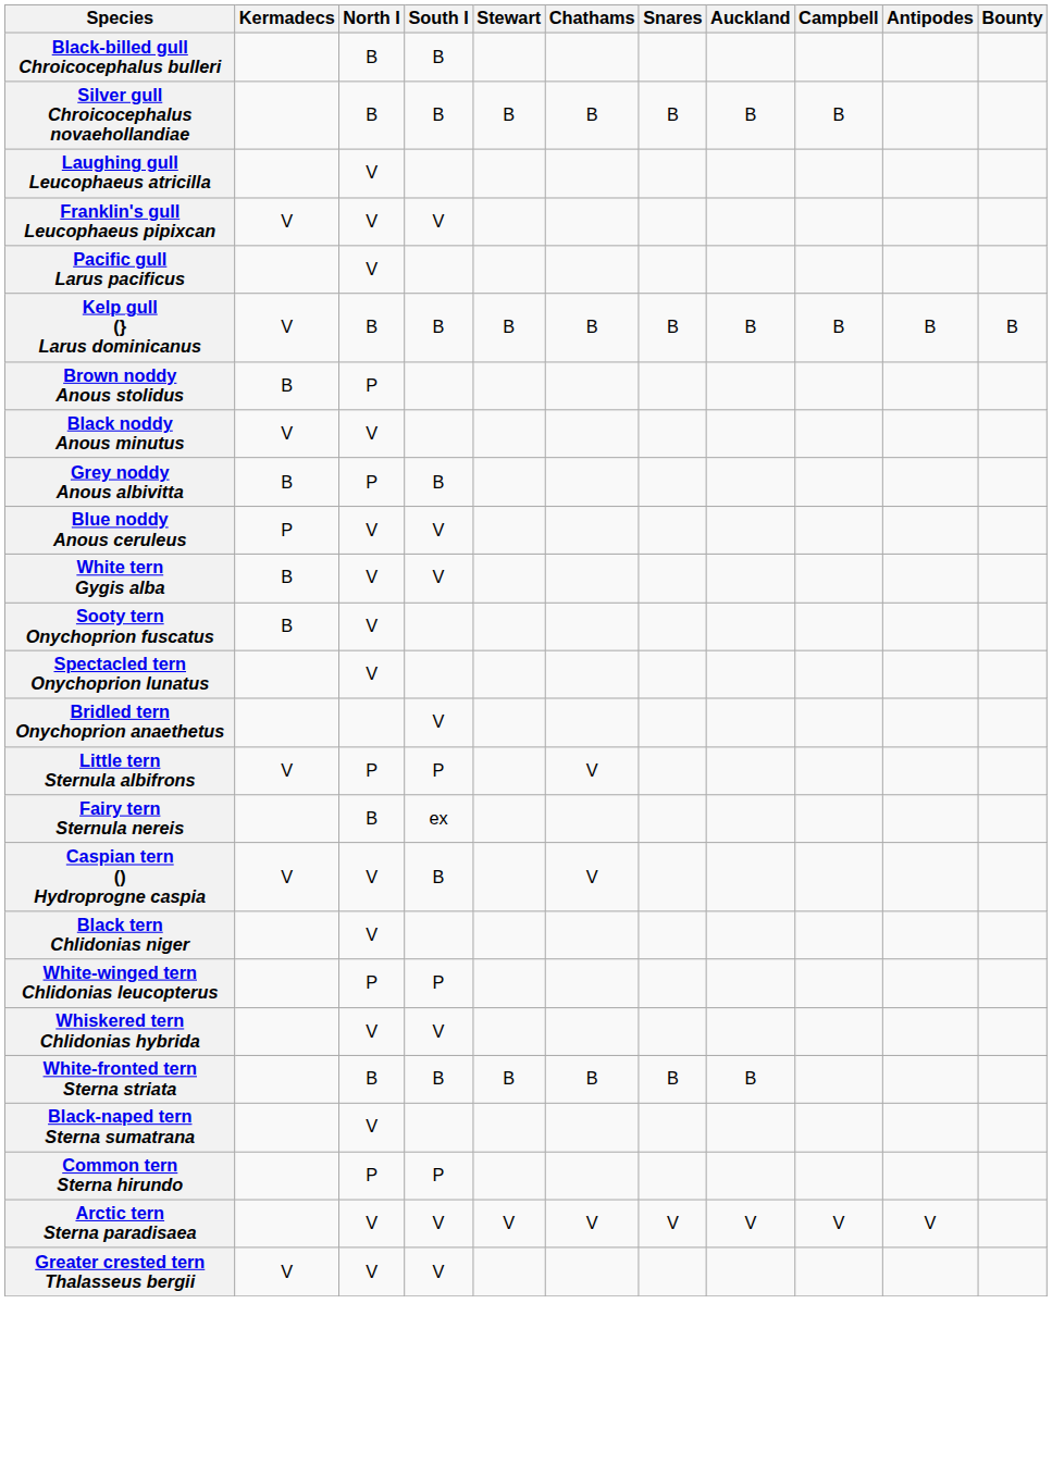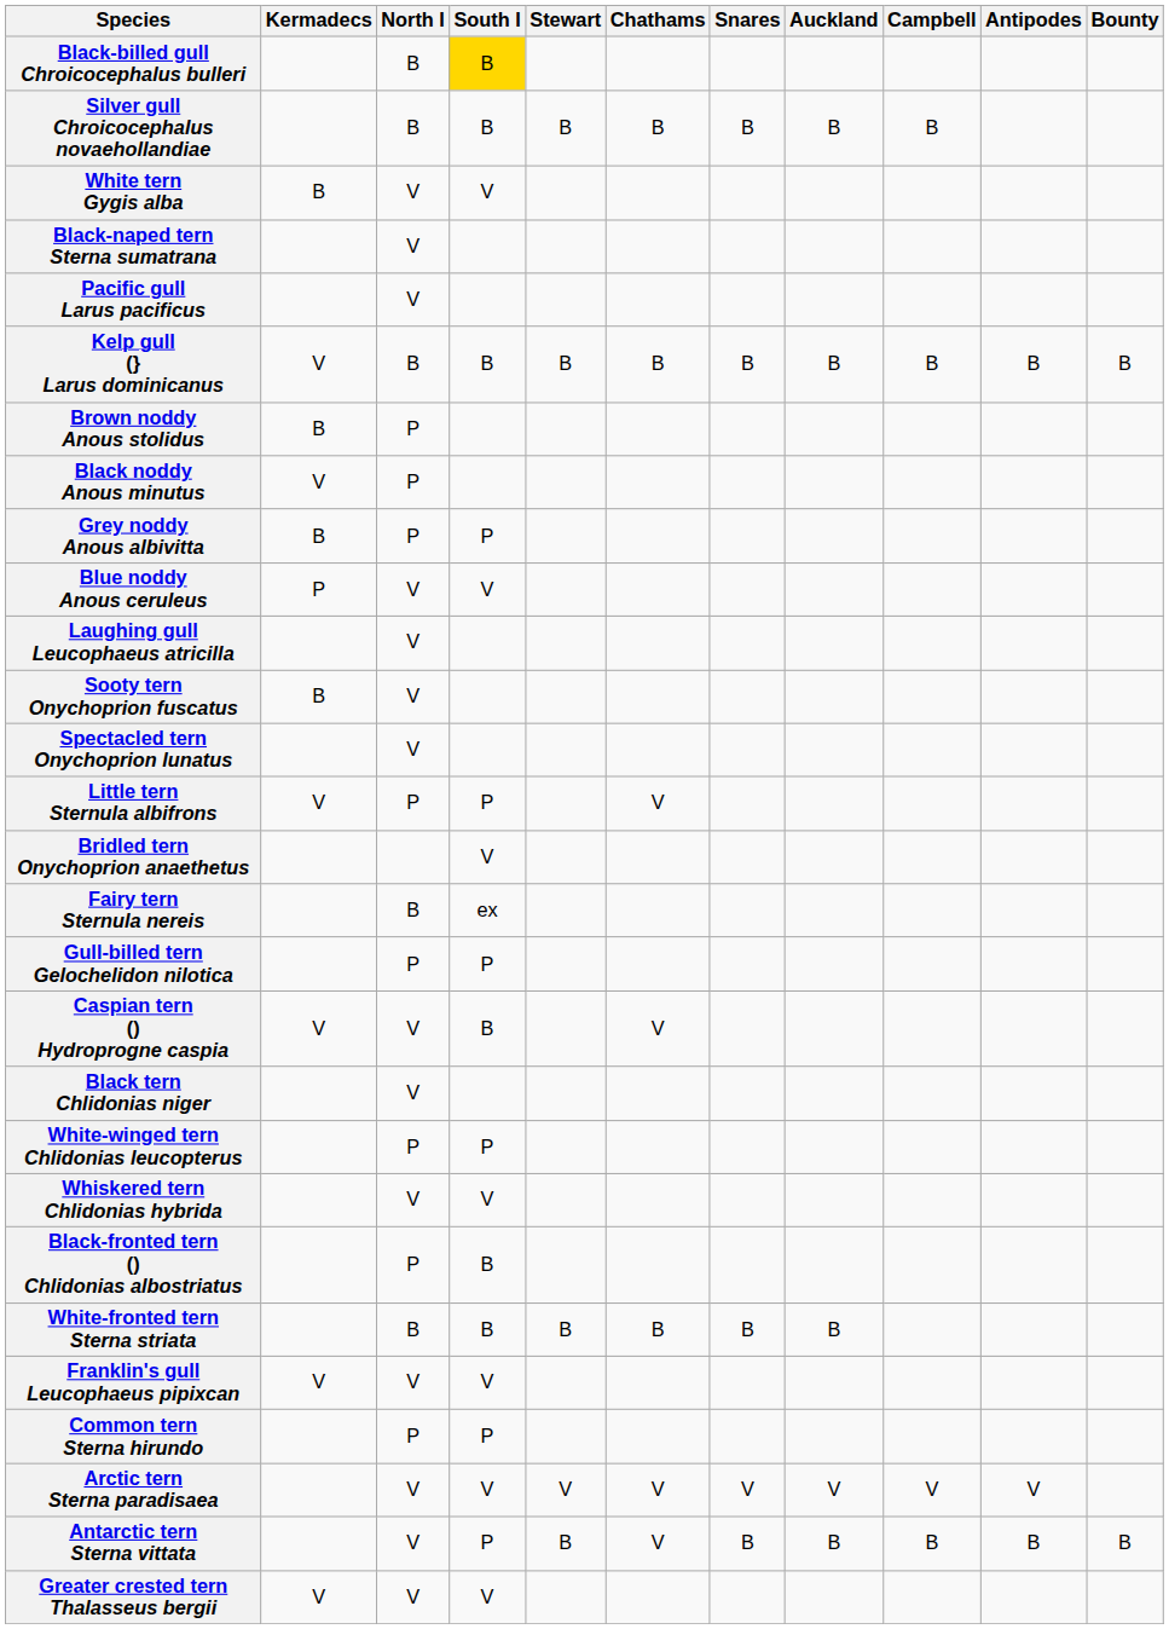Black-billed gull Chroicocephalus bulleri | South I: no background -> gold background
rows swapped: Laughing gull Leucophaeus atricilla <-> White tern Gygis alba
rows swapped: Franklin's gull Leucophaeus pipixcan <-> Black-naped tern Sterna sumatrana
Black noddy Anous minutus | North I: V -> P
Grey noddy Anous albivitta | South I: B -> P
rows swapped: Bridled tern Onychoprion anaethetus <-> Little tern Sternula albifrons
+ row: Gull-billed tern Gelochelidon nilotica | P | P
+ row: Black-fronted tern () Chlidonias albostriatus | P | B
+ row: Antarctic tern Sterna vittata | V | P | B | V | B | B | B | B | B
